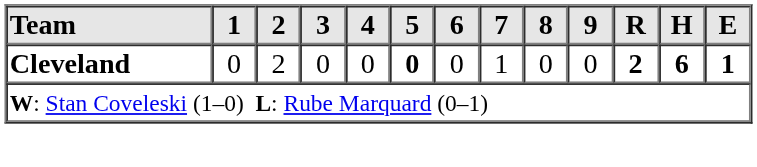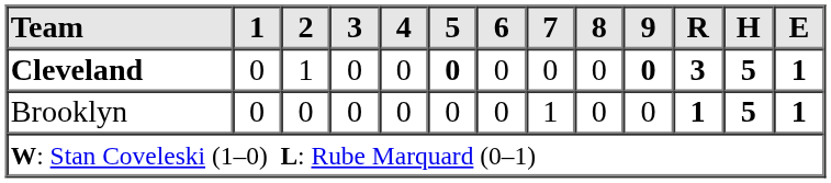Cleveland | 2: 2 -> 1
Cleveland | 7: 1 -> 0
Cleveland | 9: normal -> bold
Cleveland | R: 2 -> 3
Cleveland | H: 6 -> 5
+ row: Brooklyn | 0 | 0 | 0 | 0 | 0 | 0 | 1 | 0 | 0 | 1 | 5 | 1
